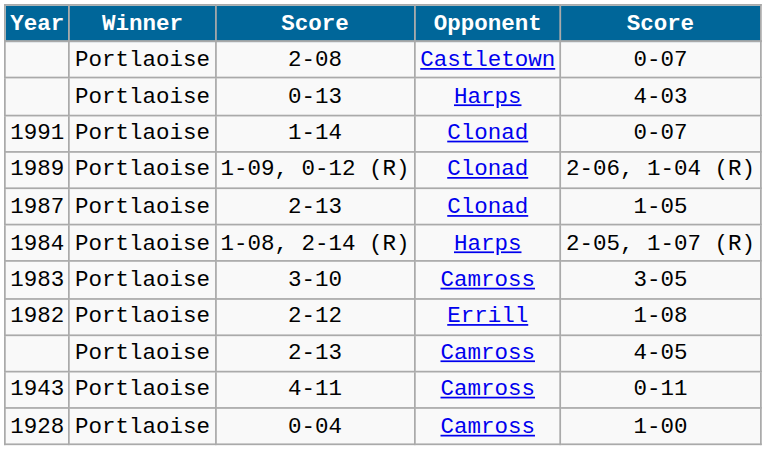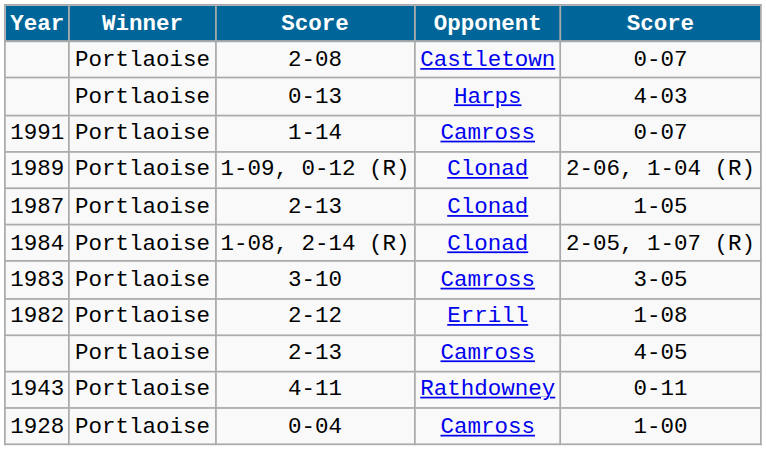1-14 | Opponent: Clonad -> Camross
1-08, 2-14 (R) | Opponent: Harps -> Clonad
4-11 | Opponent: Camross -> Rathdowney
